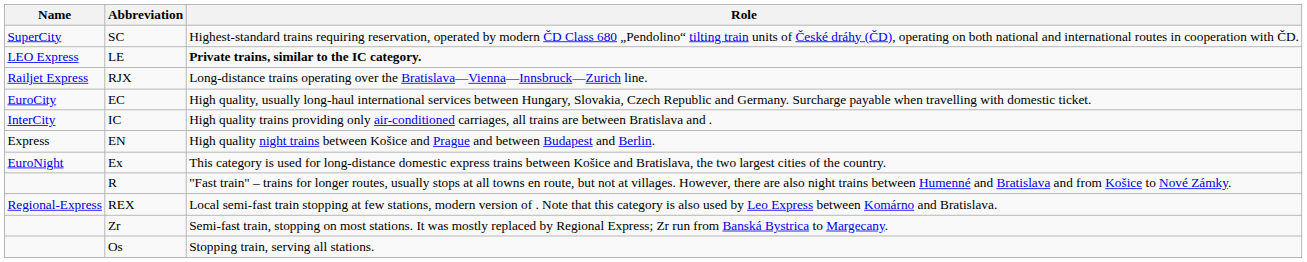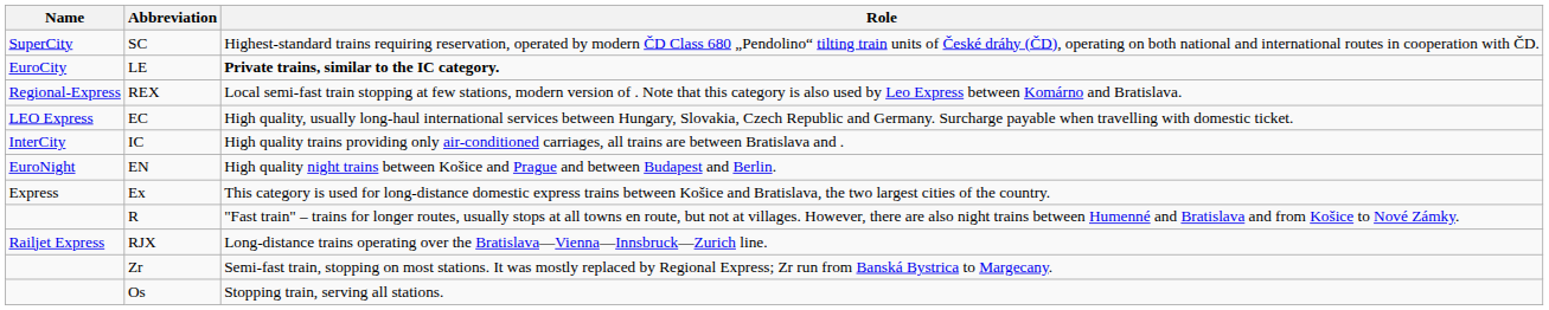LE | Name: LEO Express -> EuroCity
rows swapped: RJX <-> REX
EC | Name: EuroCity -> LEO Express
EN | Name: Express -> EuroNight
Ex | Name: EuroNight -> Express
